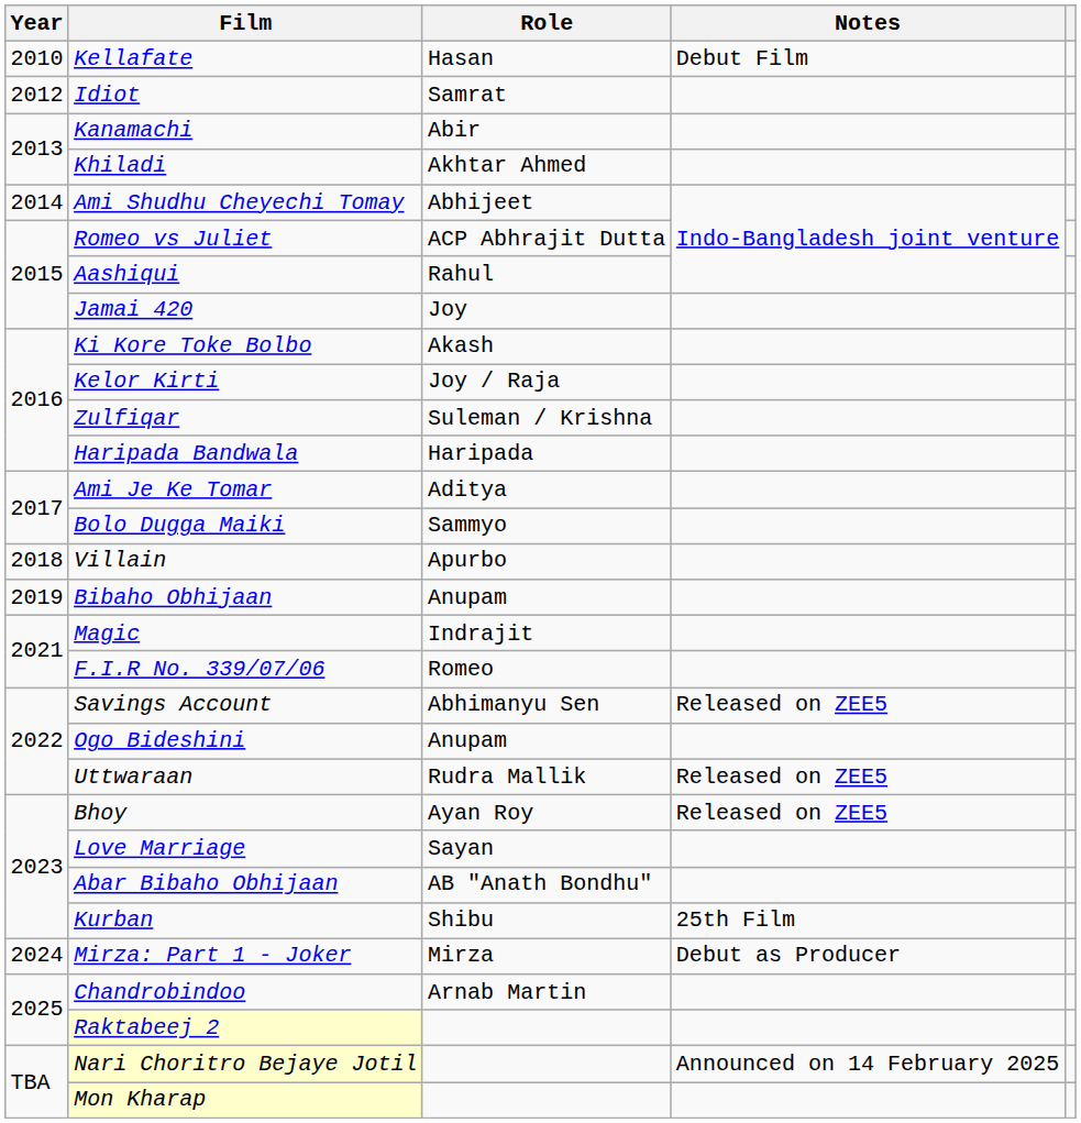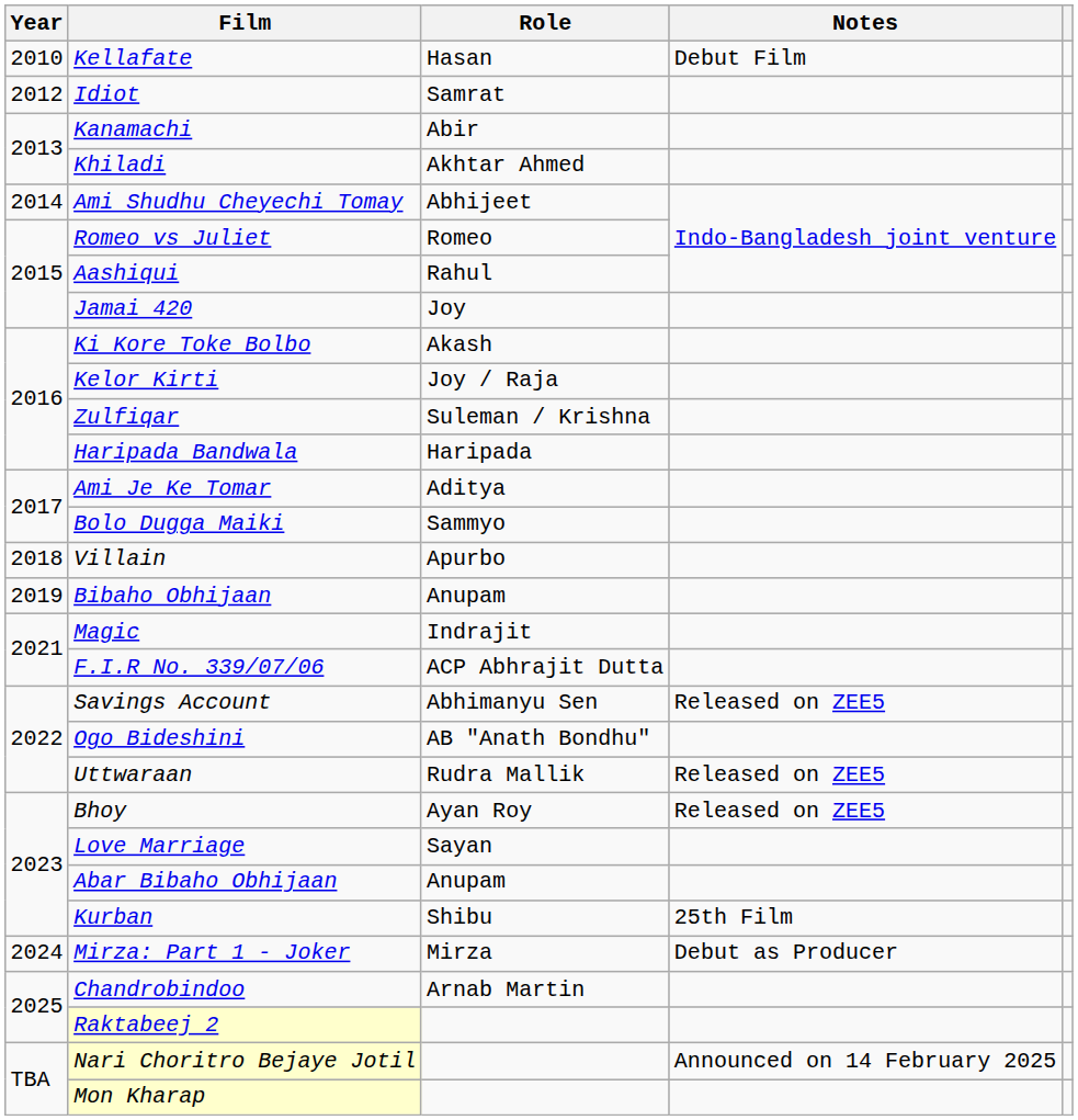Romeo vs Juliet | Role: ACP Abhrajit Dutta -> Romeo
F.I.R No. 339/07/06 | Role: Romeo -> ACP Abhrajit Dutta
Ogo Bideshini | Role: Anupam -> AB "Anath Bondhu"
Abar Bibaho Obhijaan | Role: AB "Anath Bondhu" -> Anupam
